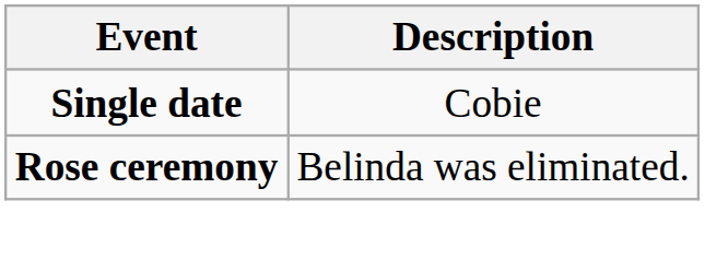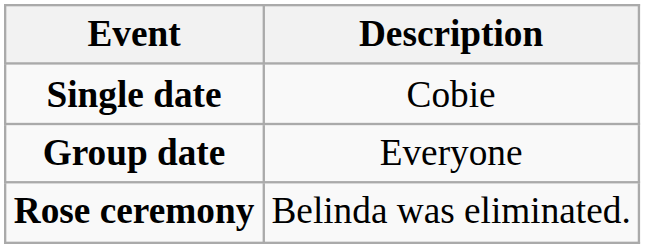+ row: Group date | Everyone
